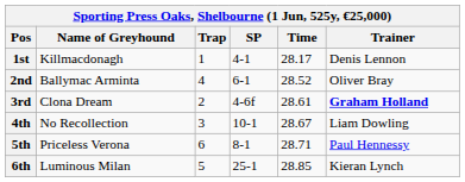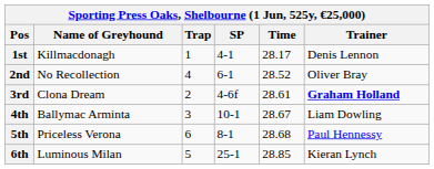2nd | Name of Greyhound: Ballymac Arminta -> No Recollection
4th | Name of Greyhound: No Recollection -> Ballymac Arminta
5th | Time: 28.71 -> 28.68
